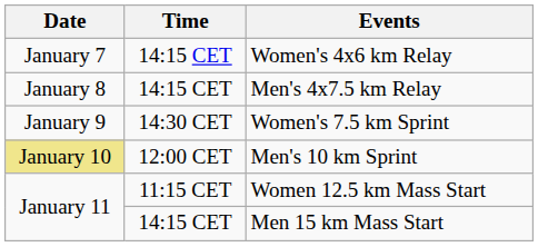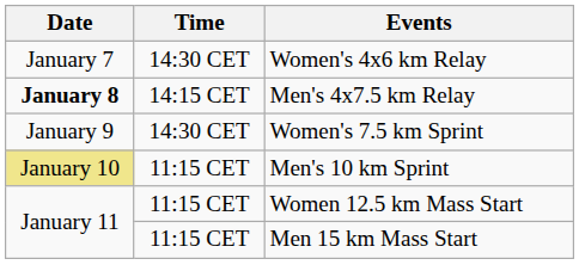Women's 4x6 km Relay | Time: 14:15 CET -> 14:30 CET
Men's 4x7.5 km Relay | Date: normal -> bold
Men's 10 km Sprint | Time: 12:00 CET -> 11:15 CET
Men 15 km Mass Start | Time: 14:15 CET -> 11:15 CET
